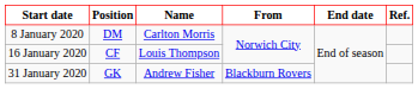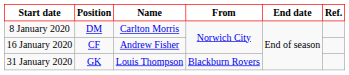16 January 2020 | Name: Louis Thompson -> Andrew Fisher
31 January 2020 | Name: Andrew Fisher -> Louis Thompson
